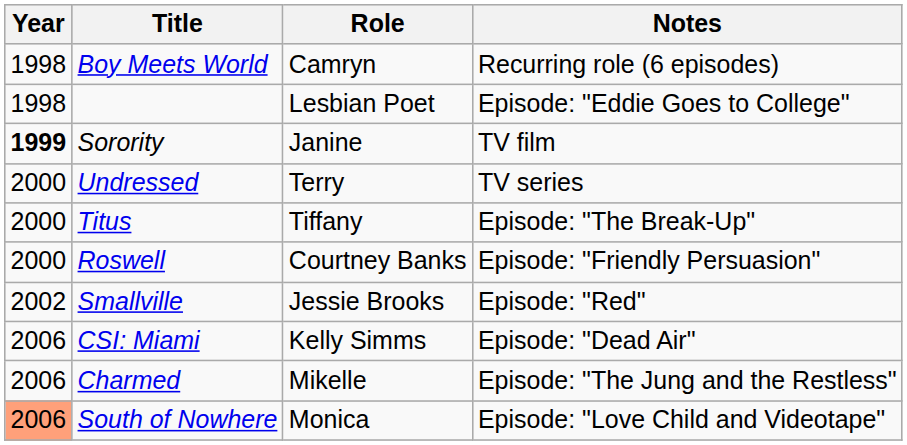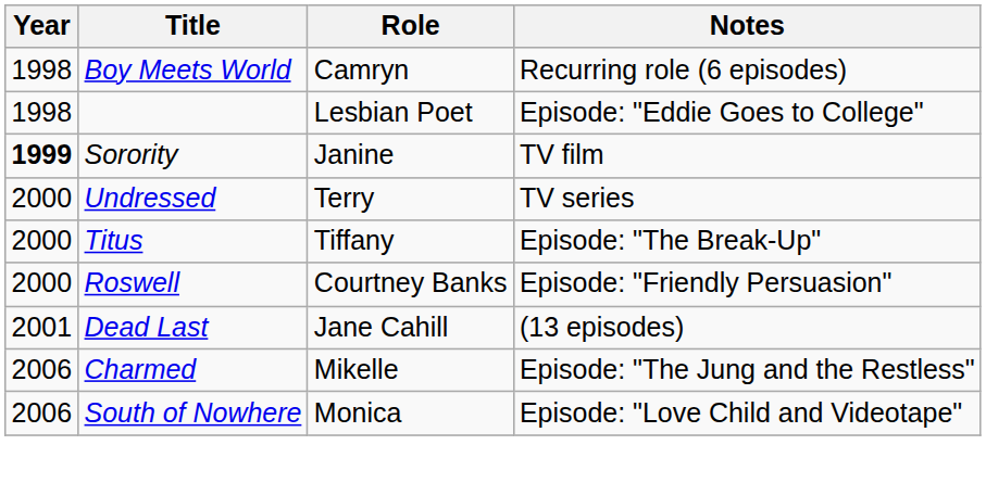+ row: 2001 | Dead Last | Jane Cahill | (13 episodes)
- row: 2002 | Smallville | Jessie Brooks | Episode: "Red"
- row: 2006 | CSI: Miami | Kelly Simms | Episode: "Dead Air"
South of Nowhere | Year: lightsalmon background -> no background
